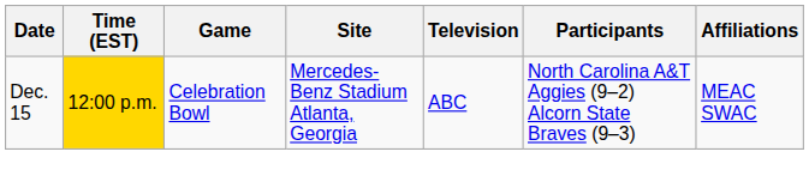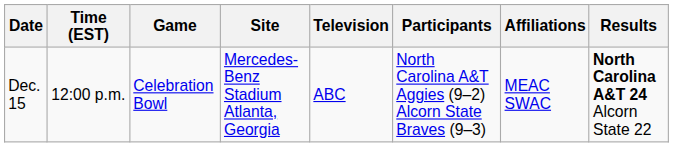+ column: Results | North Carolina A&T 24 Alcorn State 22
Dec. 15 | Time (EST): gold background -> no background
